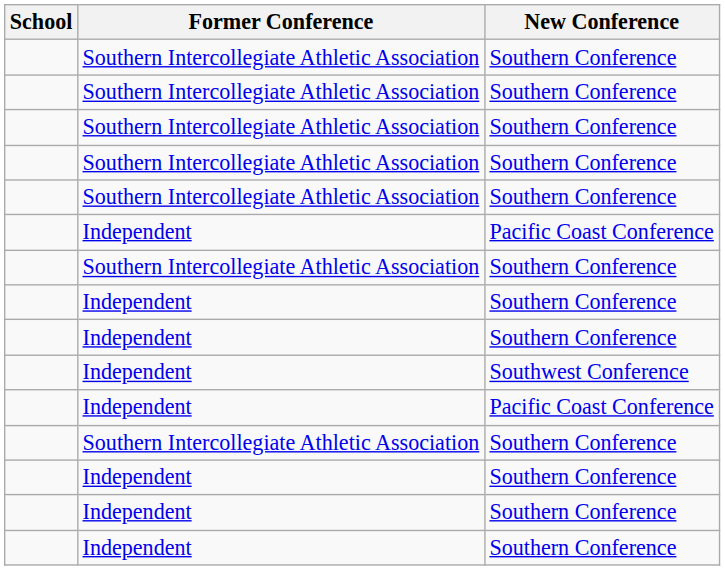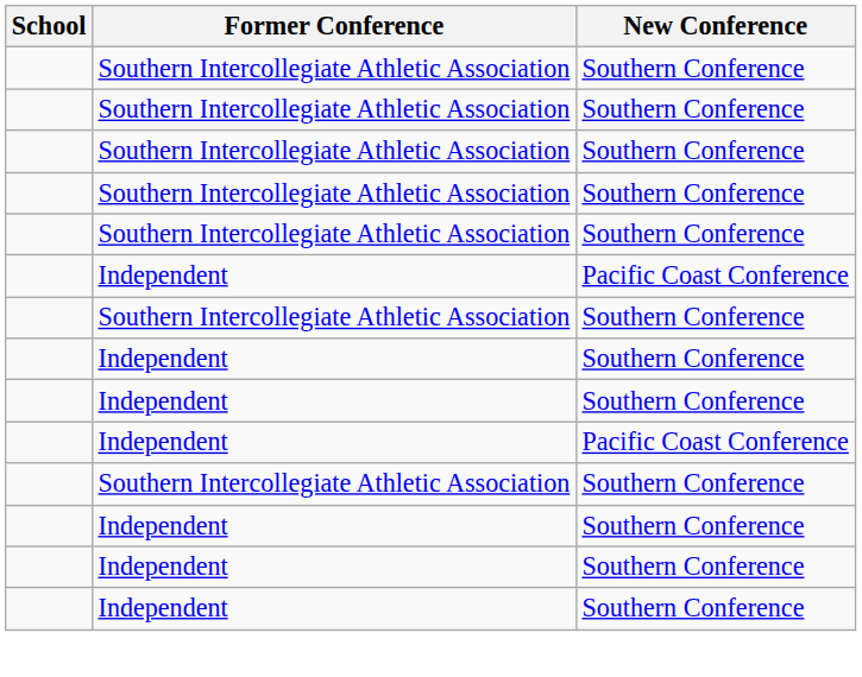- row: Independent | Southwest Conference
